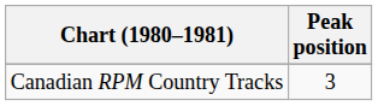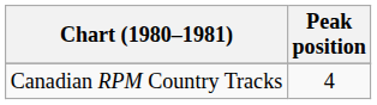Canadian RPM Country Tracks | Peak position: 3 -> 4
